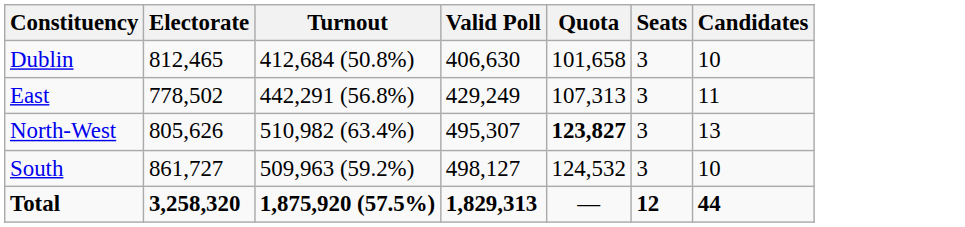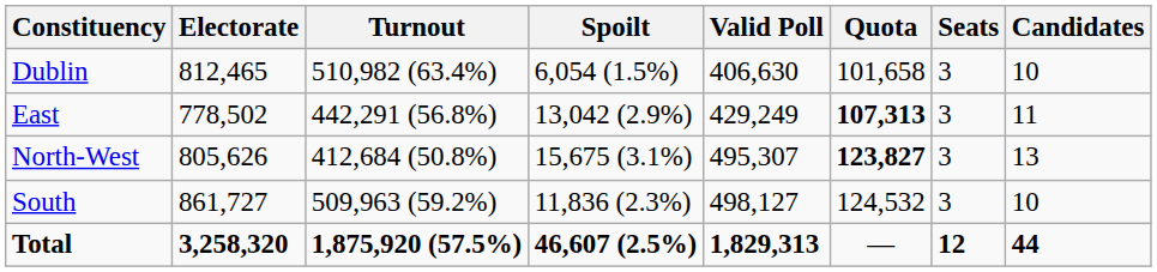+ column: Spoilt | 6,054 (1.5%) | 13,042 (2.9%) | 15,675 (3.1%) | 11,836 (2.3%) | 46,607 (2.5%)
Dublin | Turnout: 412,684 (50.8%) -> 510,982 (63.4%)
East | Quota: normal -> bold
North-West | Turnout: 510,982 (63.4%) -> 412,684 (50.8%)
